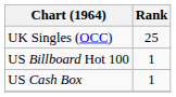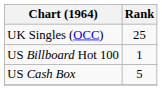US Cash Box | Rank: 1 -> 5
